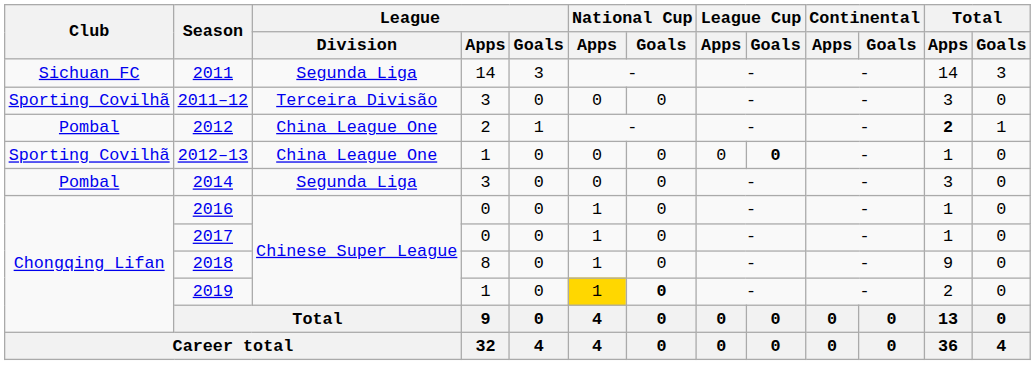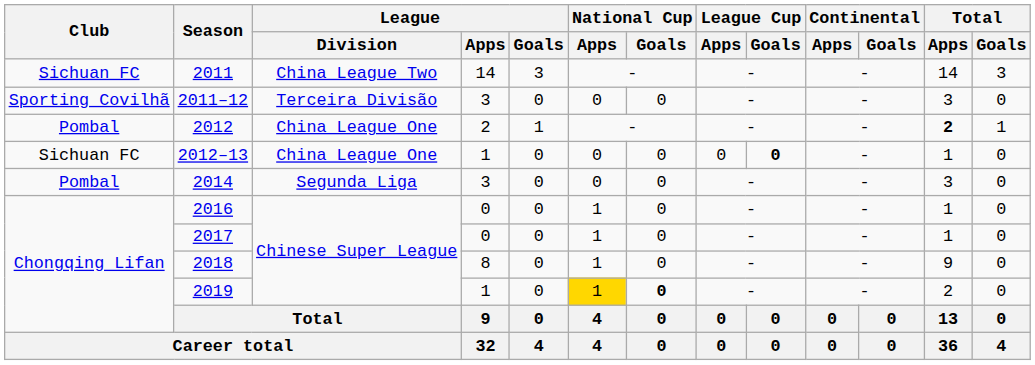2011 | League / Division: Segunda Liga -> China League Two
2012–13 | Club: Sporting Covilhã -> Sichuan FC
